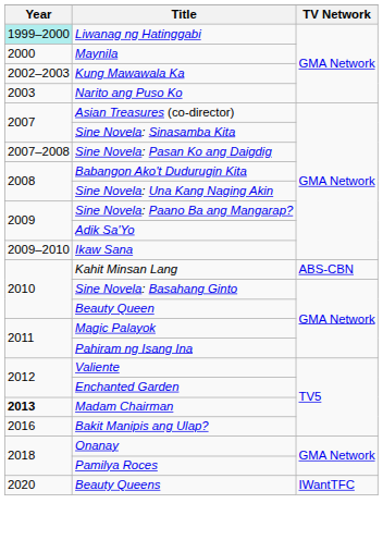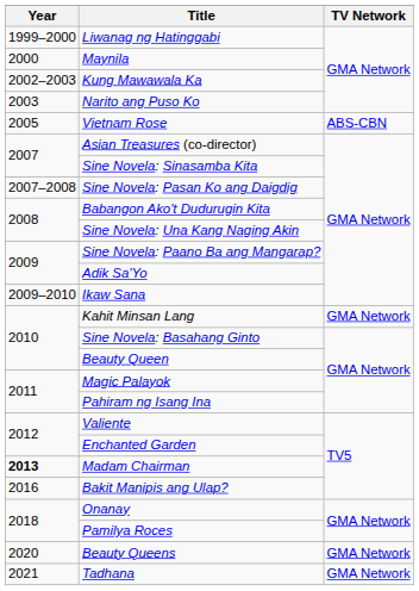Liwanag ng Hatinggabi | Year: paleturquoise background -> no background
+ row: 2005 | Vietnam Rose | ABS-CBN
Kahit Minsan Lang | TV Network: ABS-CBN -> GMA Network
Beauty Queens | TV Network: IWantTFC -> GMA Network
+ row: 2021 | Tadhana | GMA Network
